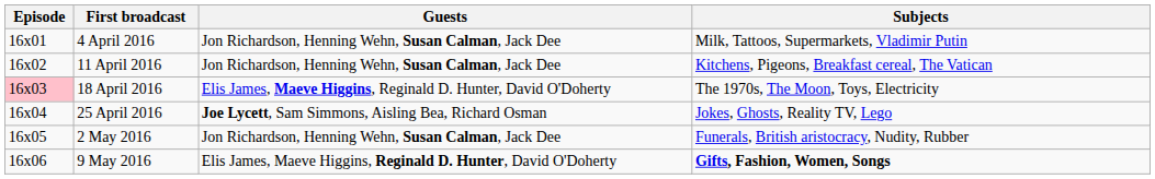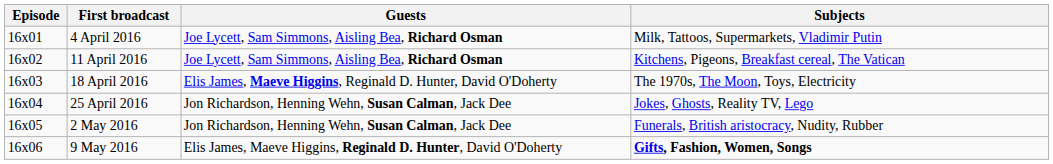4 April 2016 | Guests: Jon Richardson, Henning Wehn, Susan Calman, Jack Dee -> Joe Lycett, Sam Simmons, Aisling Bea, Richard Osman
11 April 2016 | Guests: Jon Richardson, Henning Wehn, Susan Calman, Jack Dee -> Joe Lycett, Sam Simmons, Aisling Bea, Richard Osman
18 April 2016 | Episode: pink background -> no background
25 April 2016 | Guests: Joe Lycett, Sam Simmons, Aisling Bea, Richard Osman -> Jon Richardson, Henning Wehn, Susan Calman, Jack Dee
